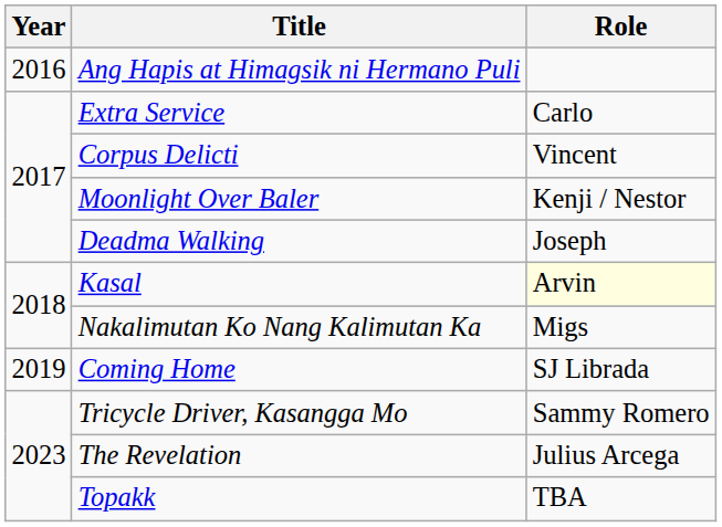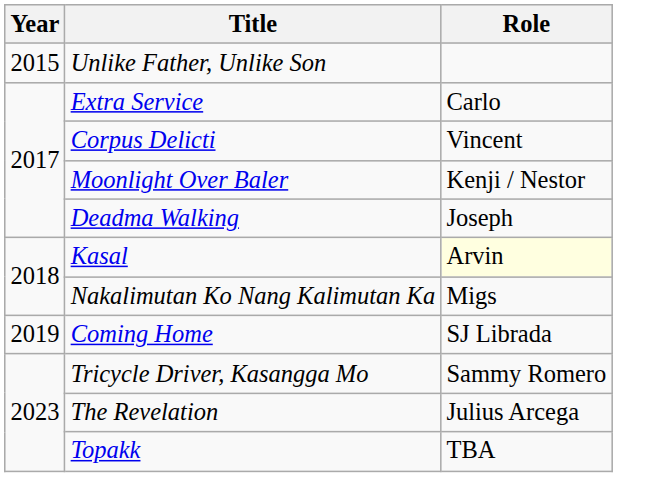+ row: 2015 | Unlike Father, Unlike Son
- row: 2016 | Ang Hapis at Himagsik ni Hermano Puli
